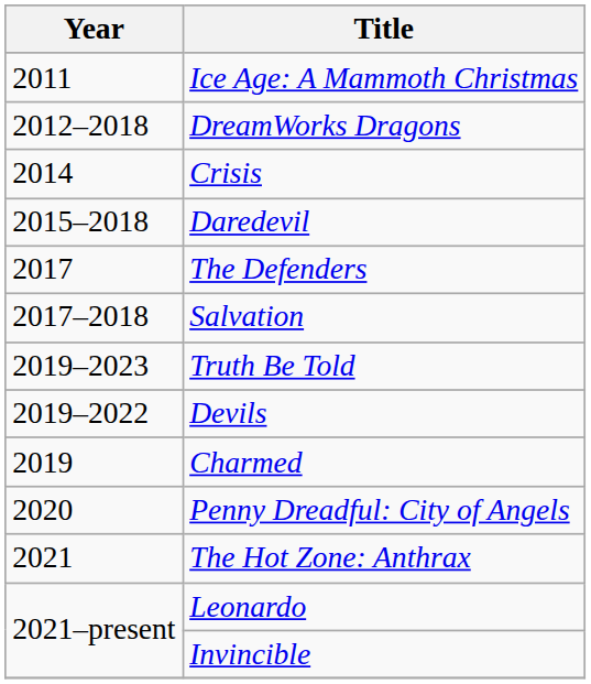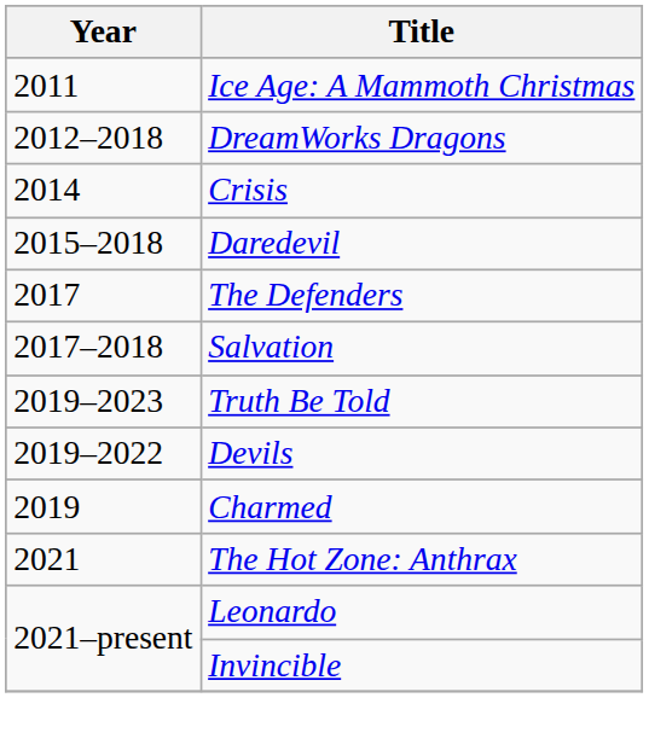- row: 2020 | Penny Dreadful: City of Angels
